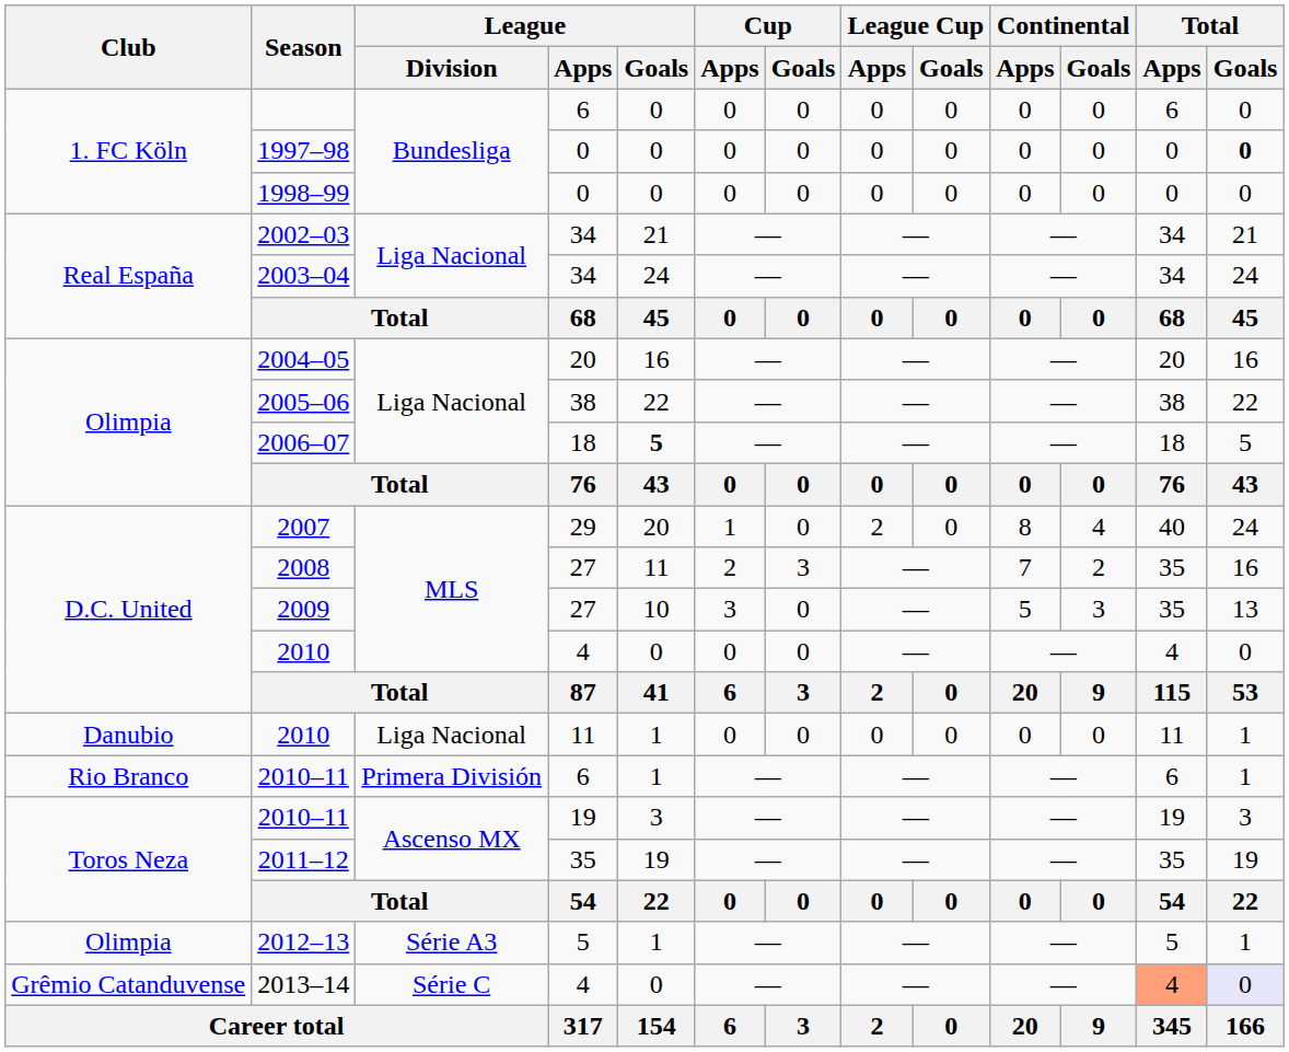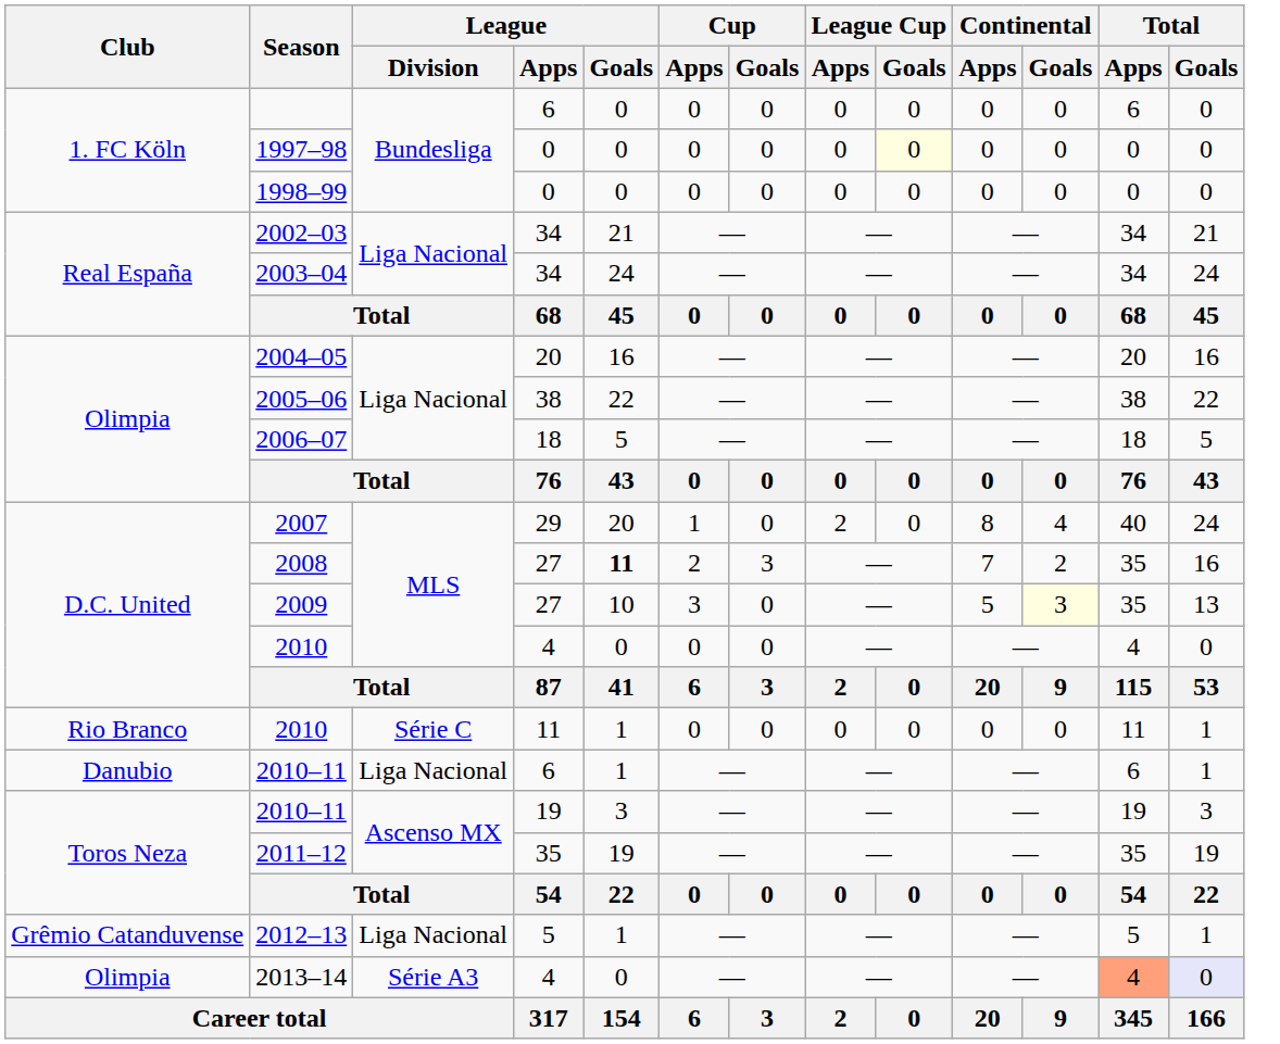1997–98 | League Cup / Goals: no background -> lightyellow background
1997–98 | Total / Goals: bold -> normal
2006–07 | League / Goals: bold -> normal
2008 | League / Goals: normal -> bold
2009 | Continental / Goals: no background -> lightyellow background
2010 / 11 | Club: Danubio -> Rio Branco
2010 / 11 | League / Division: Liga Nacional -> Série C
2010–11 / 6 | Club: Rio Branco -> Danubio
2010–11 / 6 | League / Division: Primera División -> Liga Nacional
2012–13 | Club: Olimpia -> Grêmio Catanduvense
2012–13 | League / Division: Série A3 -> Liga Nacional
2013–14 | Club: Grêmio Catanduvense -> Olimpia
2013–14 | League / Division: Série C -> Série A3
